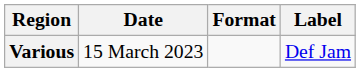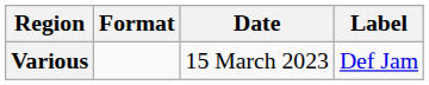columns swapped: Date <-> Format
